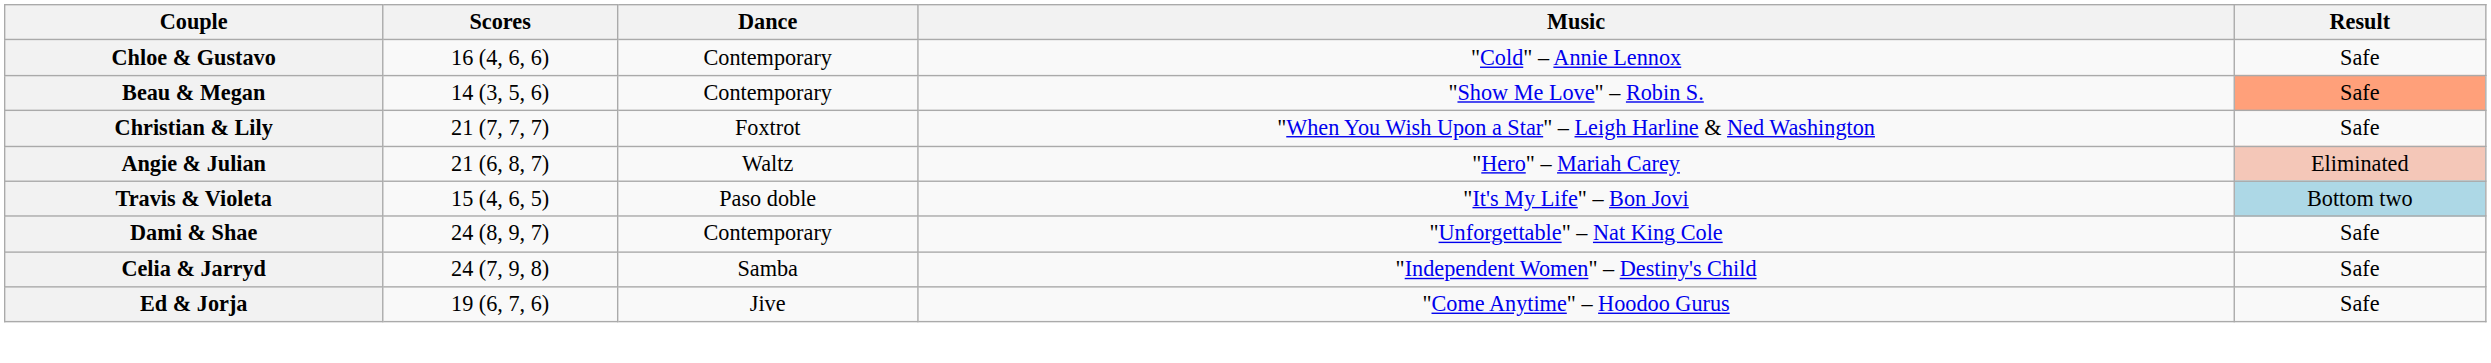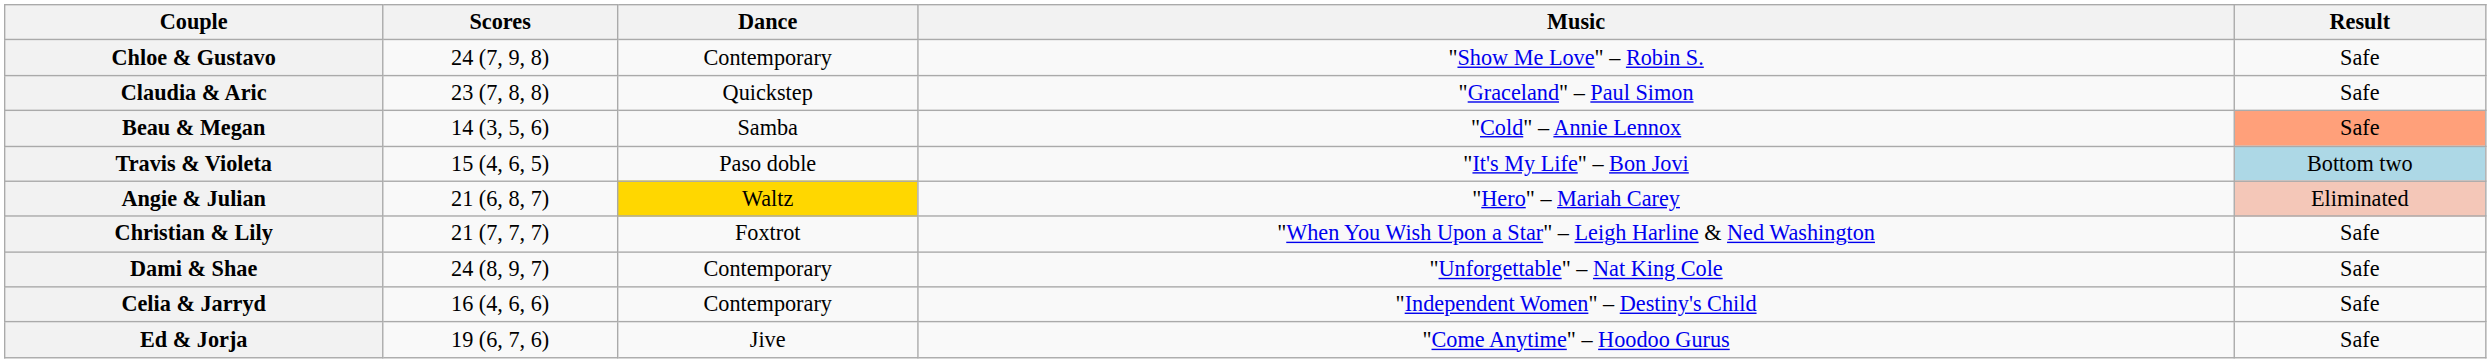Chloe & Gustavo | Scores: 16 (4, 6, 6) -> 24 (7, 9, 8)
Chloe & Gustavo | Music: "Cold" – Annie Lennox -> "Show Me Love" – Robin S.
+ row: Claudia & Aric | 23 (7, 8, 8) | Quickstep | "Graceland" – Paul Simon | Safe
Beau & Megan | Dance: Contemporary -> Samba
Beau & Megan | Music: "Show Me Love" – Robin S. -> "Cold" – Annie Lennox
rows swapped: Travis & Violeta <-> Christian & Lily
Angie & Julian | Dance: no background -> gold background
Celia & Jarryd | Scores: 24 (7, 9, 8) -> 16 (4, 6, 6)
Celia & Jarryd | Dance: Samba -> Contemporary
